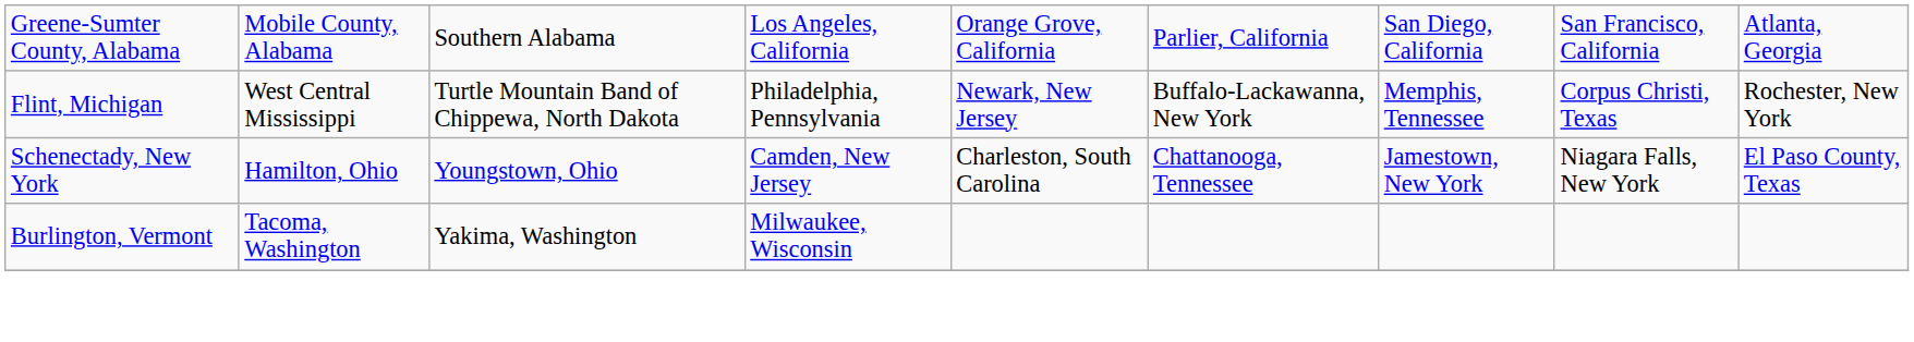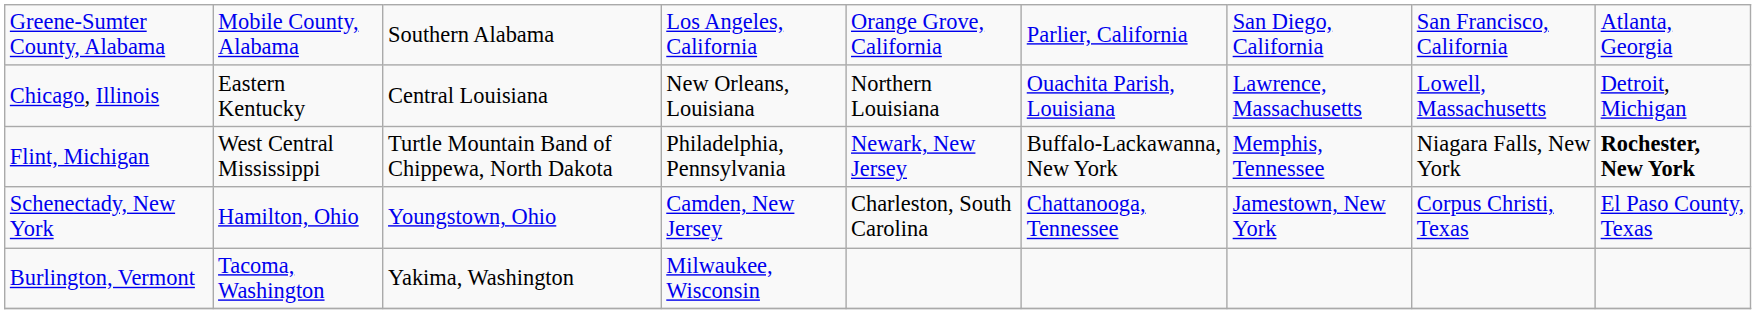+ row: Chicago, Illinois | Eastern Kentucky | Central Louisiana | New Orleans, Louisiana | Northern Louisiana | Ouachita Parish, Louisiana | Lawrence, Massachusetts | Lowell, Massachusetts | Detroit, Michigan
Flint, Michigan | column 8: Corpus Christi, Texas -> Niagara Falls, New York
Flint, Michigan | column 9: normal -> bold
Schenectady, New York | column 8: Niagara Falls, New York -> Corpus Christi, Texas
